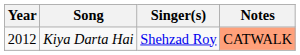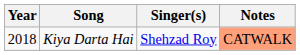Kiya Darta Hai | Year: 2012 -> 2018
